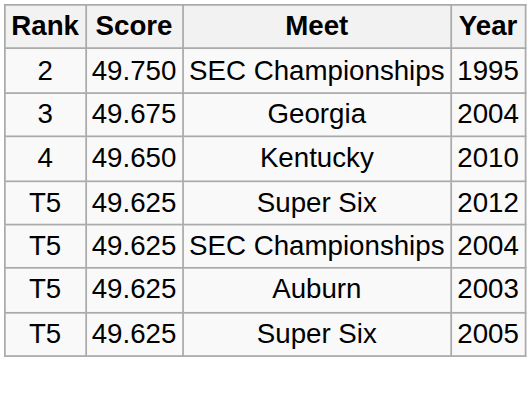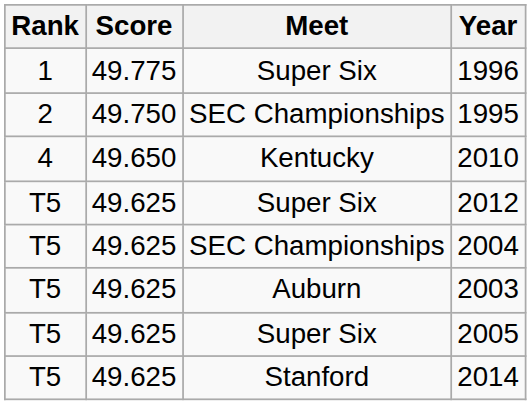+ row: 1 | 49.775 | Super Six | 1996
- row: 3 | 49.675 | Georgia | 2004
+ row: T5 | 49.625 | Stanford | 2014
